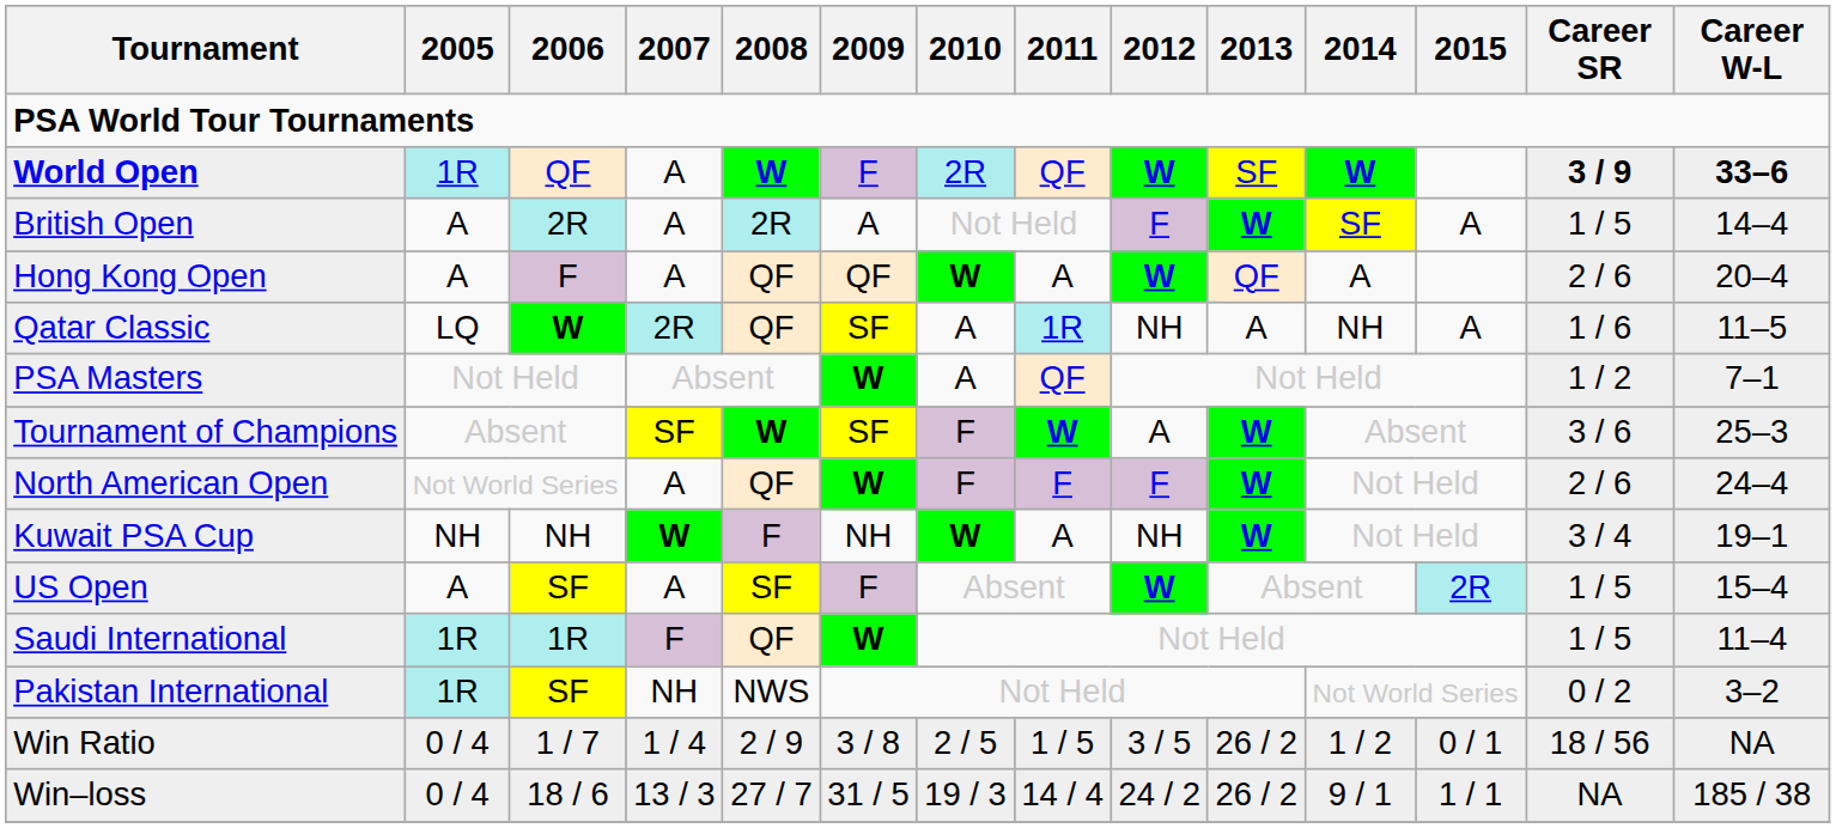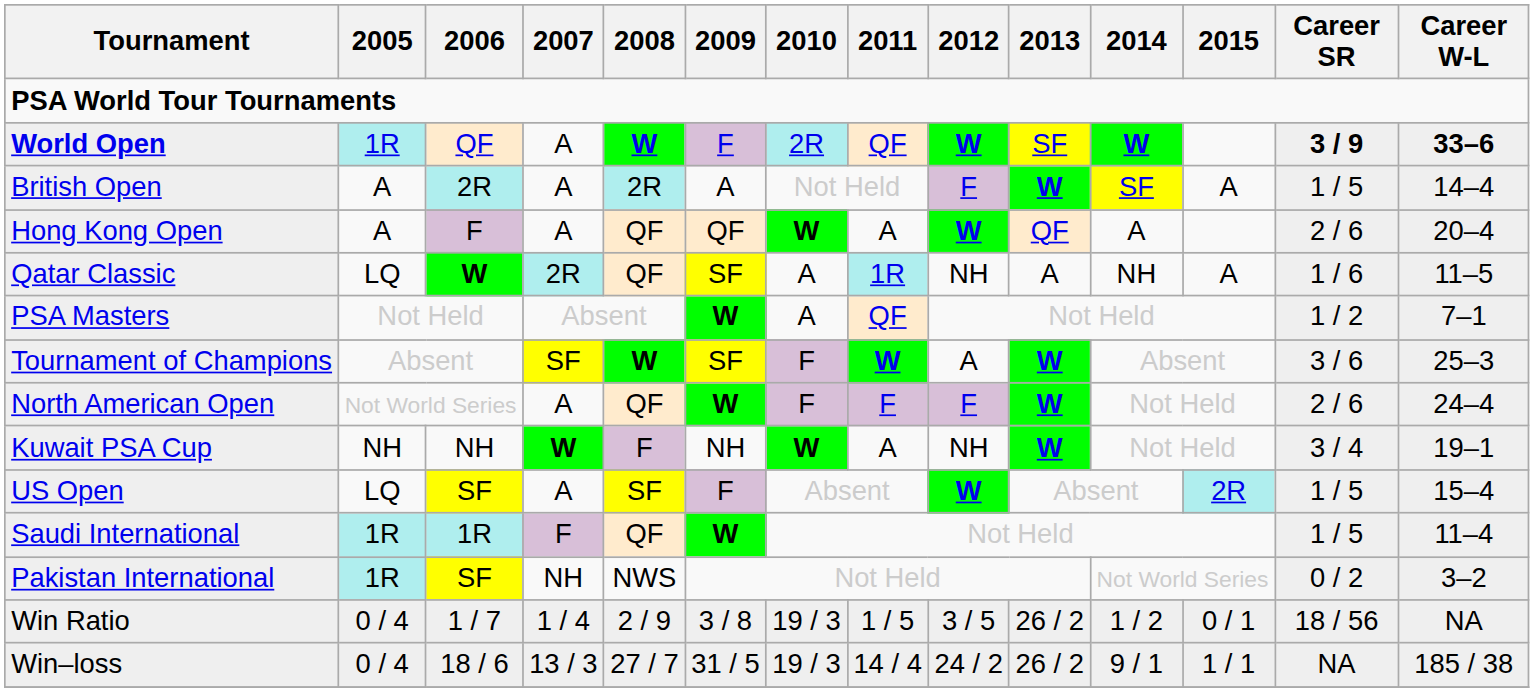US Open | 2005: A -> LQ
Win Ratio | 2010: 2 / 5 -> 19 / 3
